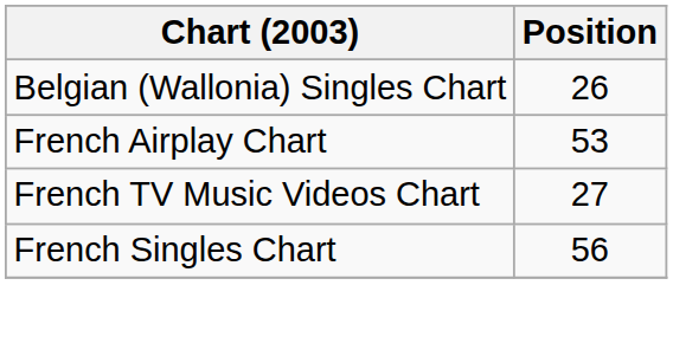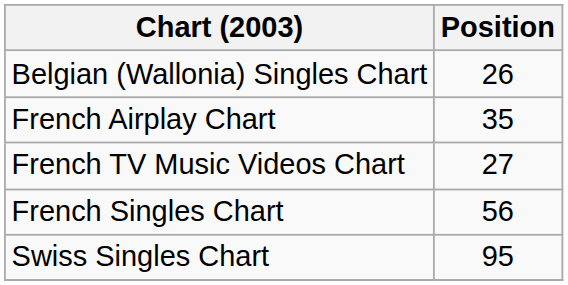French Airplay Chart | Position: 53 -> 35
+ row: Swiss Singles Chart | 95
